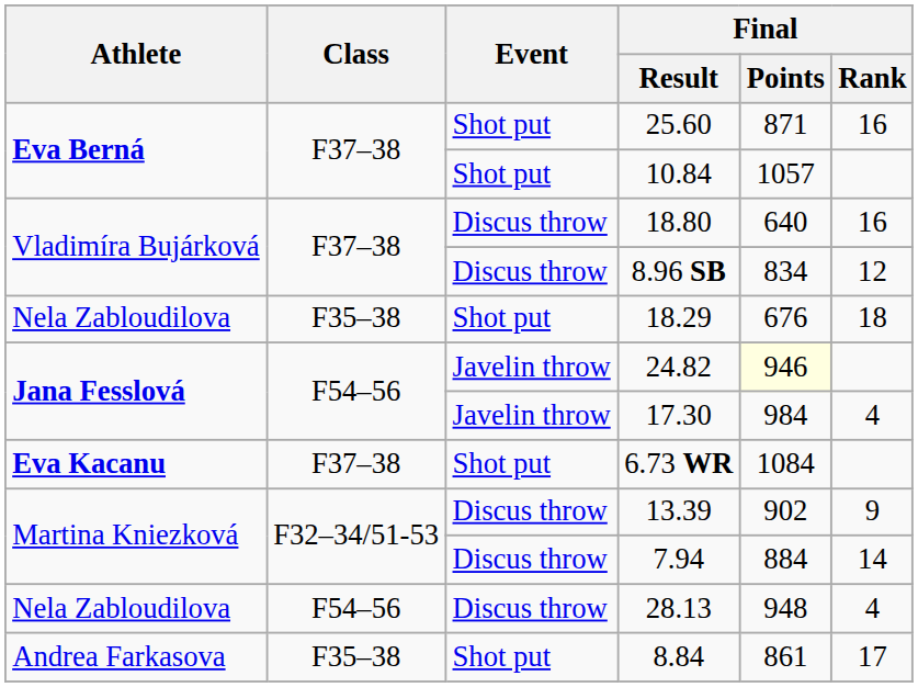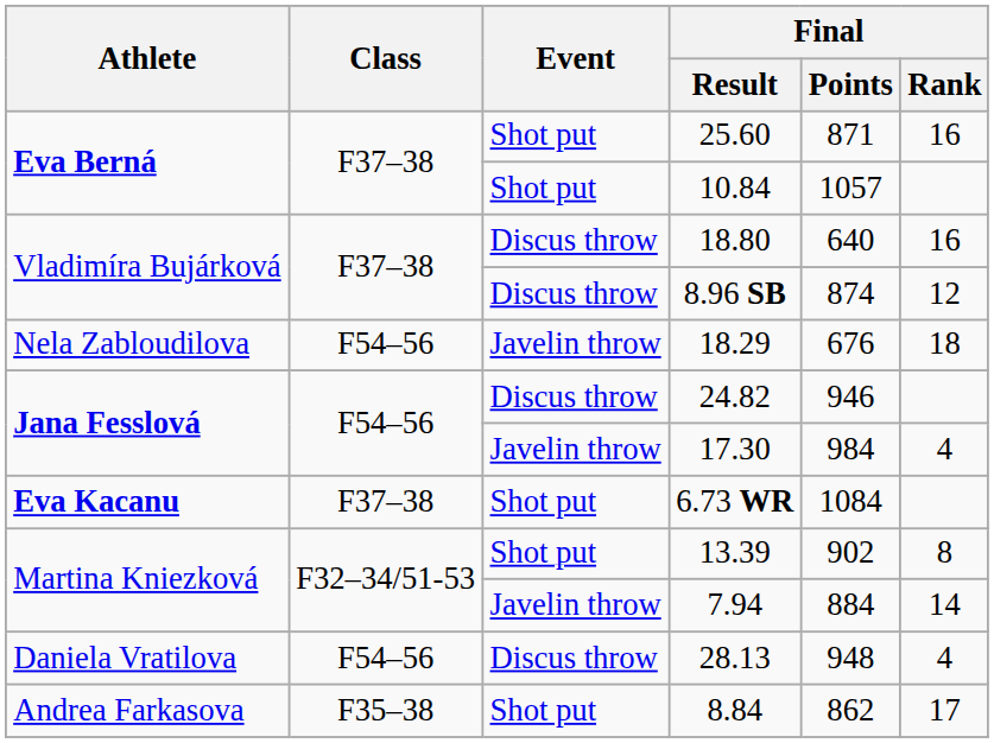8.96 SB | Final / Points: 834 -> 874
18.29 | Class: F35–38 -> F54–56
18.29 | Event: Shot put -> Javelin throw
24.82 | Event: Javelin throw -> Discus throw
24.82 | Final / Points: lightyellow background -> no background
13.39 | Event: Discus throw -> Shot put
13.39 | Final / Rank: 9 -> 8
7.94 | Event: Discus throw -> Javelin throw
28.13 | Athlete: Nela Zabloudilova -> Daniela Vratilova
8.84 | Final / Points: 861 -> 862
